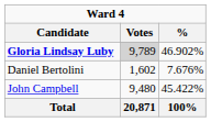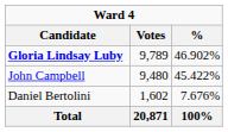Gloria Lindsay Luby | Votes: lightgrey background -> no background
rows swapped: John Campbell <-> Daniel Bertolini
